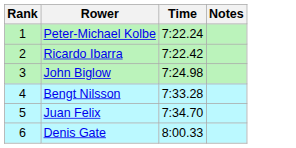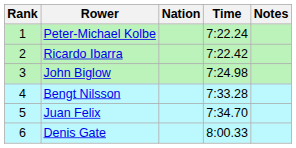+ column: Nation
